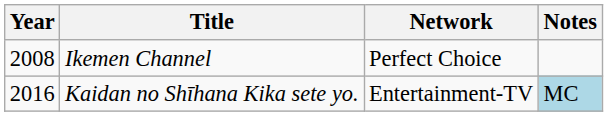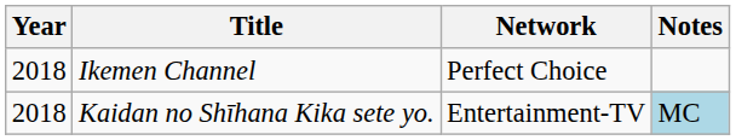Ikemen Channel | Year: 2008 -> 2018
Kaidan no Shīhana Kika sete yo. | Year: 2016 -> 2018
